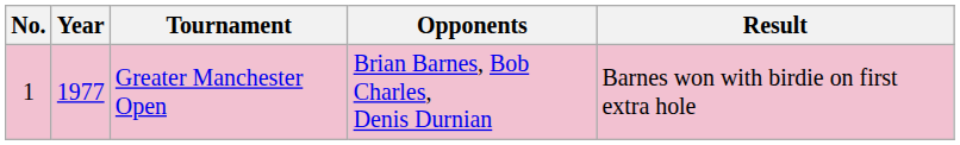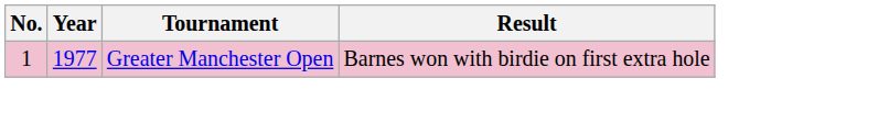- column: Opponents | Brian Barnes, Bob Charles, Denis Durnian
